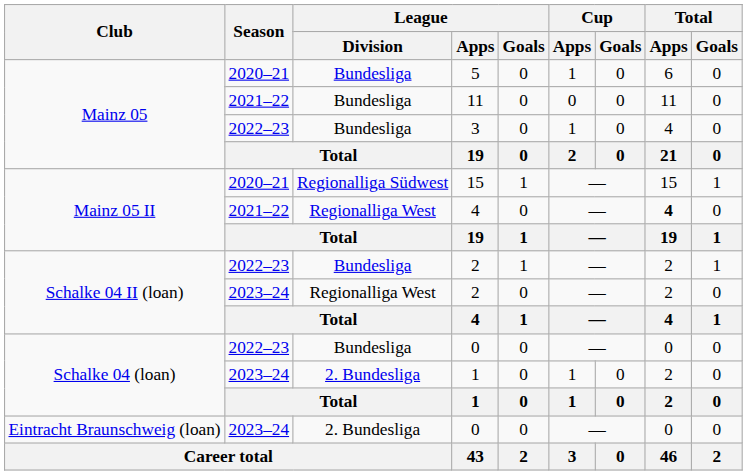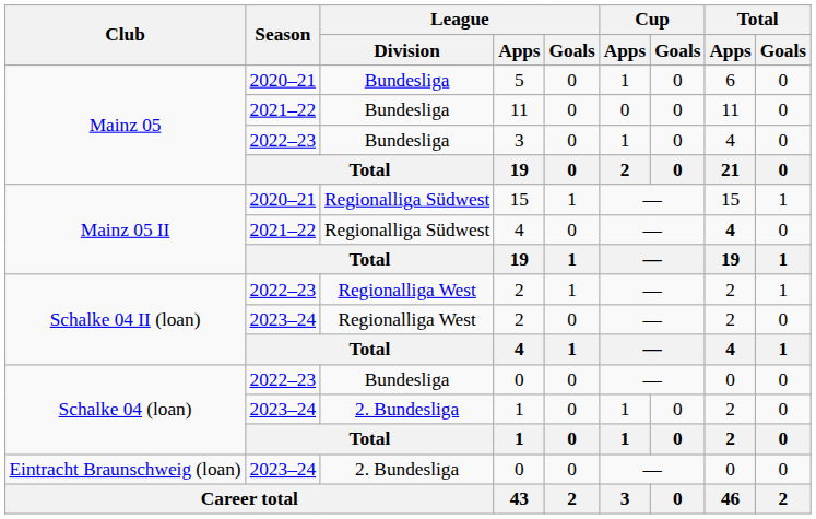2021–22 / 4 | League / Division: Regionalliga West -> Regionalliga Südwest
2022–23 / 2 | League / Division: Bundesliga -> Regionalliga West
